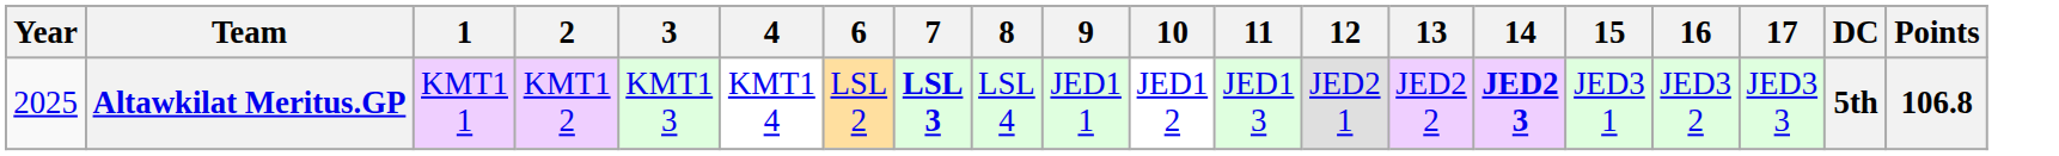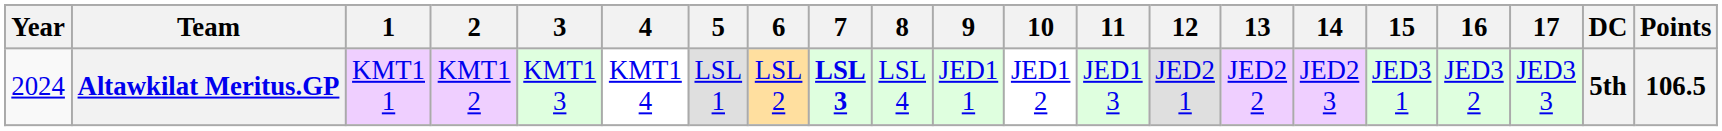+ column: 5 | LSL 1
Altawkilat Meritus.GP | Year: 2025 -> 2024
Altawkilat Meritus.GP | 14: bold -> normal
Altawkilat Meritus.GP | Points: 106.8 -> 106.5
